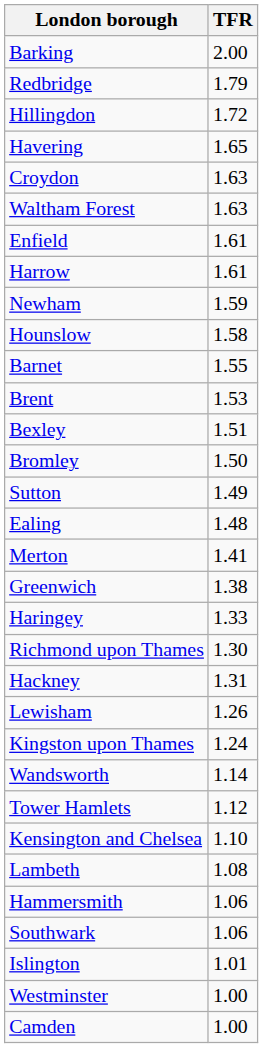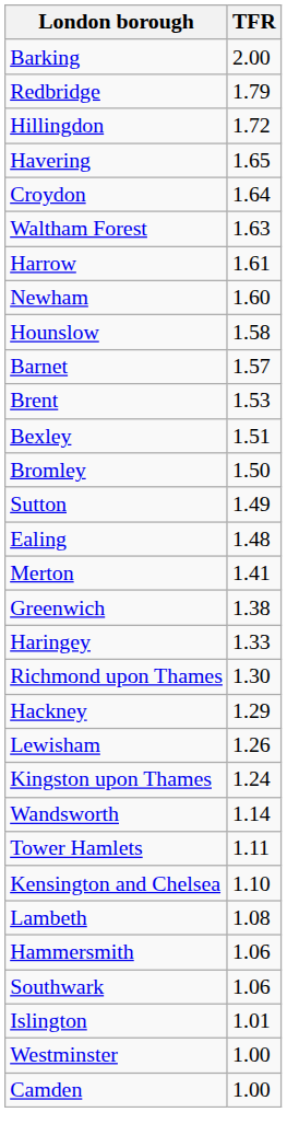Croydon | TFR: 1.63 -> 1.64
- row: Enfield | 1.61
Newham | TFR: 1.59 -> 1.60
Barnet | TFR: 1.55 -> 1.57
Hackney | TFR: 1.31 -> 1.29
Tower Hamlets | TFR: 1.12 -> 1.11
